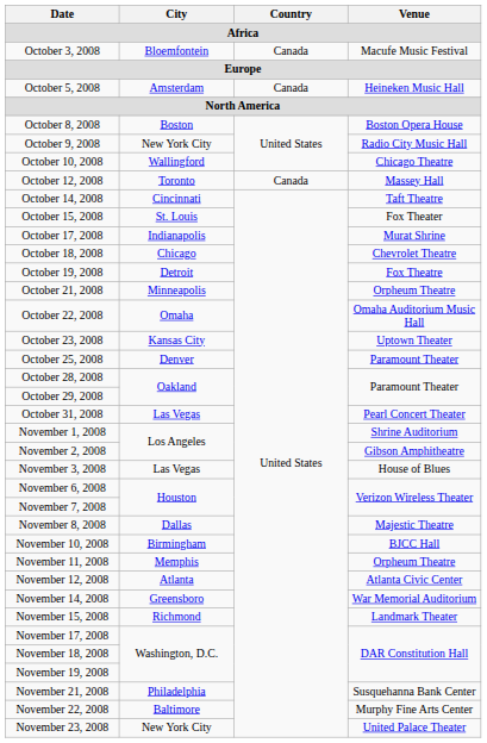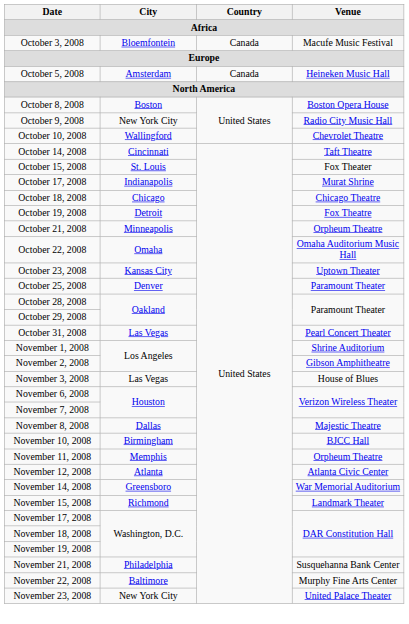October 10, 2008 | Venue: Chicago Theatre -> Chevrolet Theatre
- row: October 12, 2008 | Toronto | Canada | Massey Hall
October 18, 2008 | Venue: Chevrolet Theatre -> Chicago Theatre
